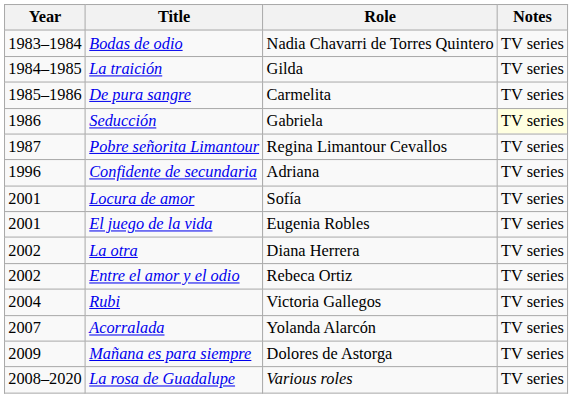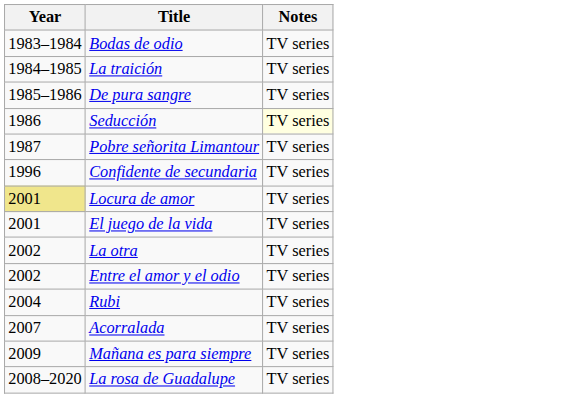- column: Role | Nadia Chavarri de Torres Quintero | Gilda | Carmelita | Gabriela | Regina Limantour Cevallos | Adriana | Sofía | Eugenia Robles | Diana Herrera | Rebeca Ortiz | Victoria Gallegos | Yolanda Alarcón | Dolores de Astorga | Various roles
Locura de amor | Year: no background -> khaki background
